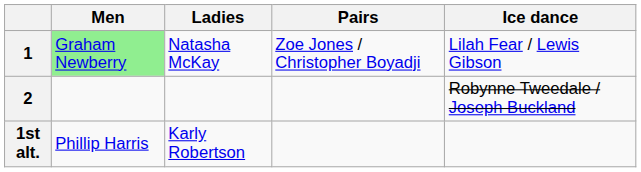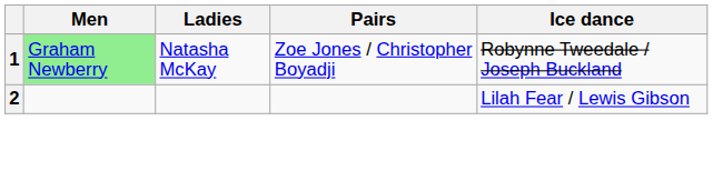1 | Ice dance: Lilah Fear / Lewis Gibson -> Robynne Tweedale / Joseph Buckland
2 | Ice dance: Robynne Tweedale / Joseph Buckland -> Lilah Fear / Lewis Gibson
- row: 1st alt. | Phillip Harris | Karly Robertson
